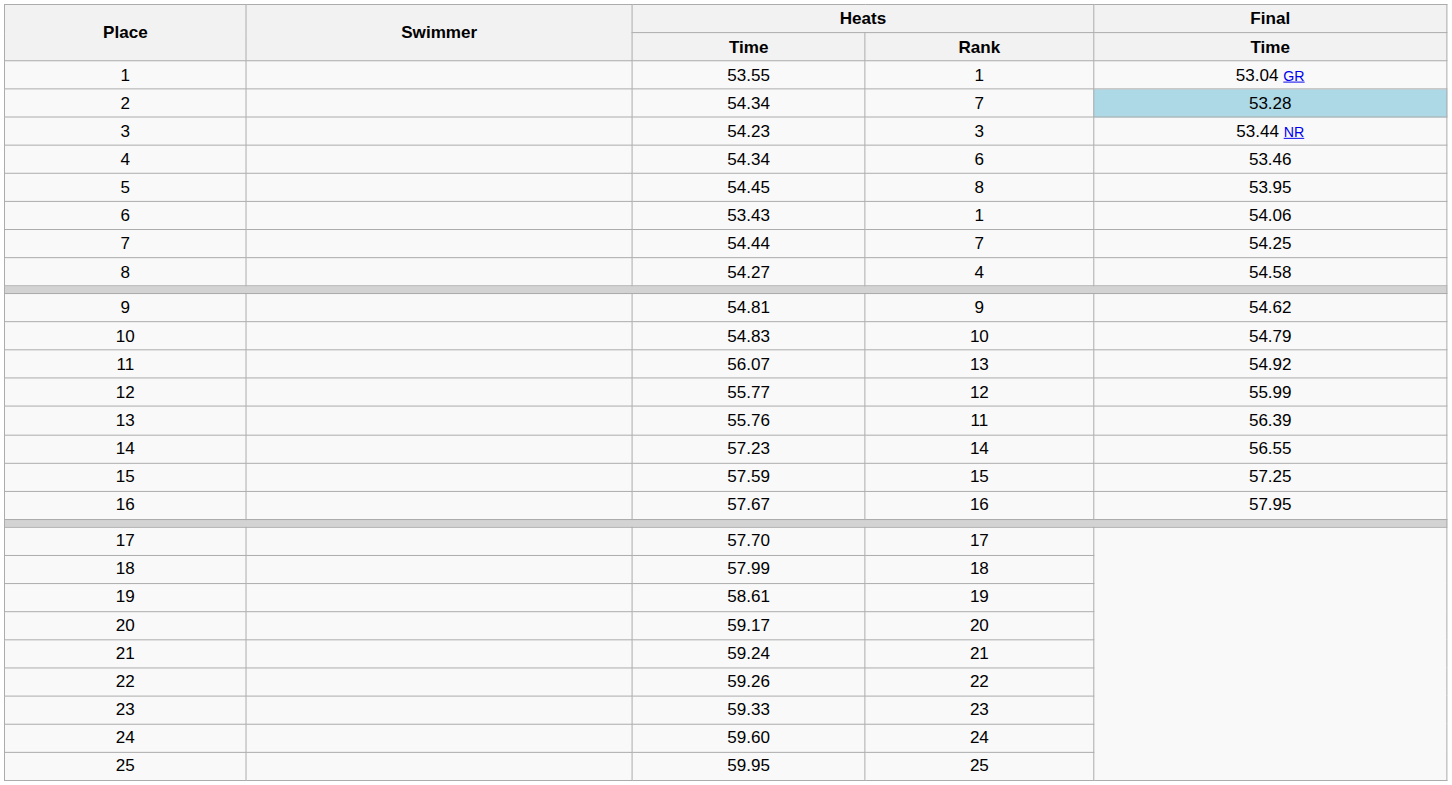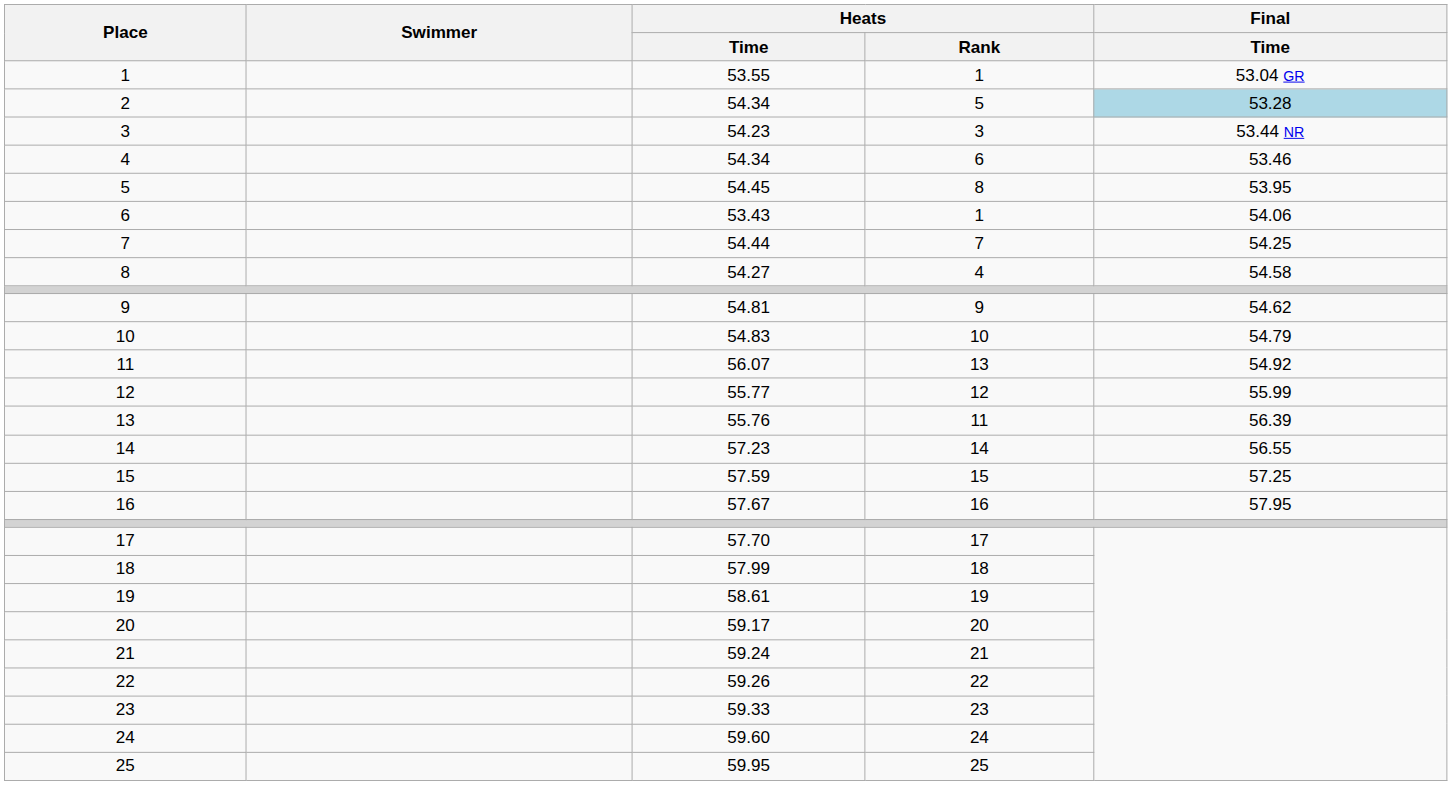2 | Heats / Rank: 7 -> 5
